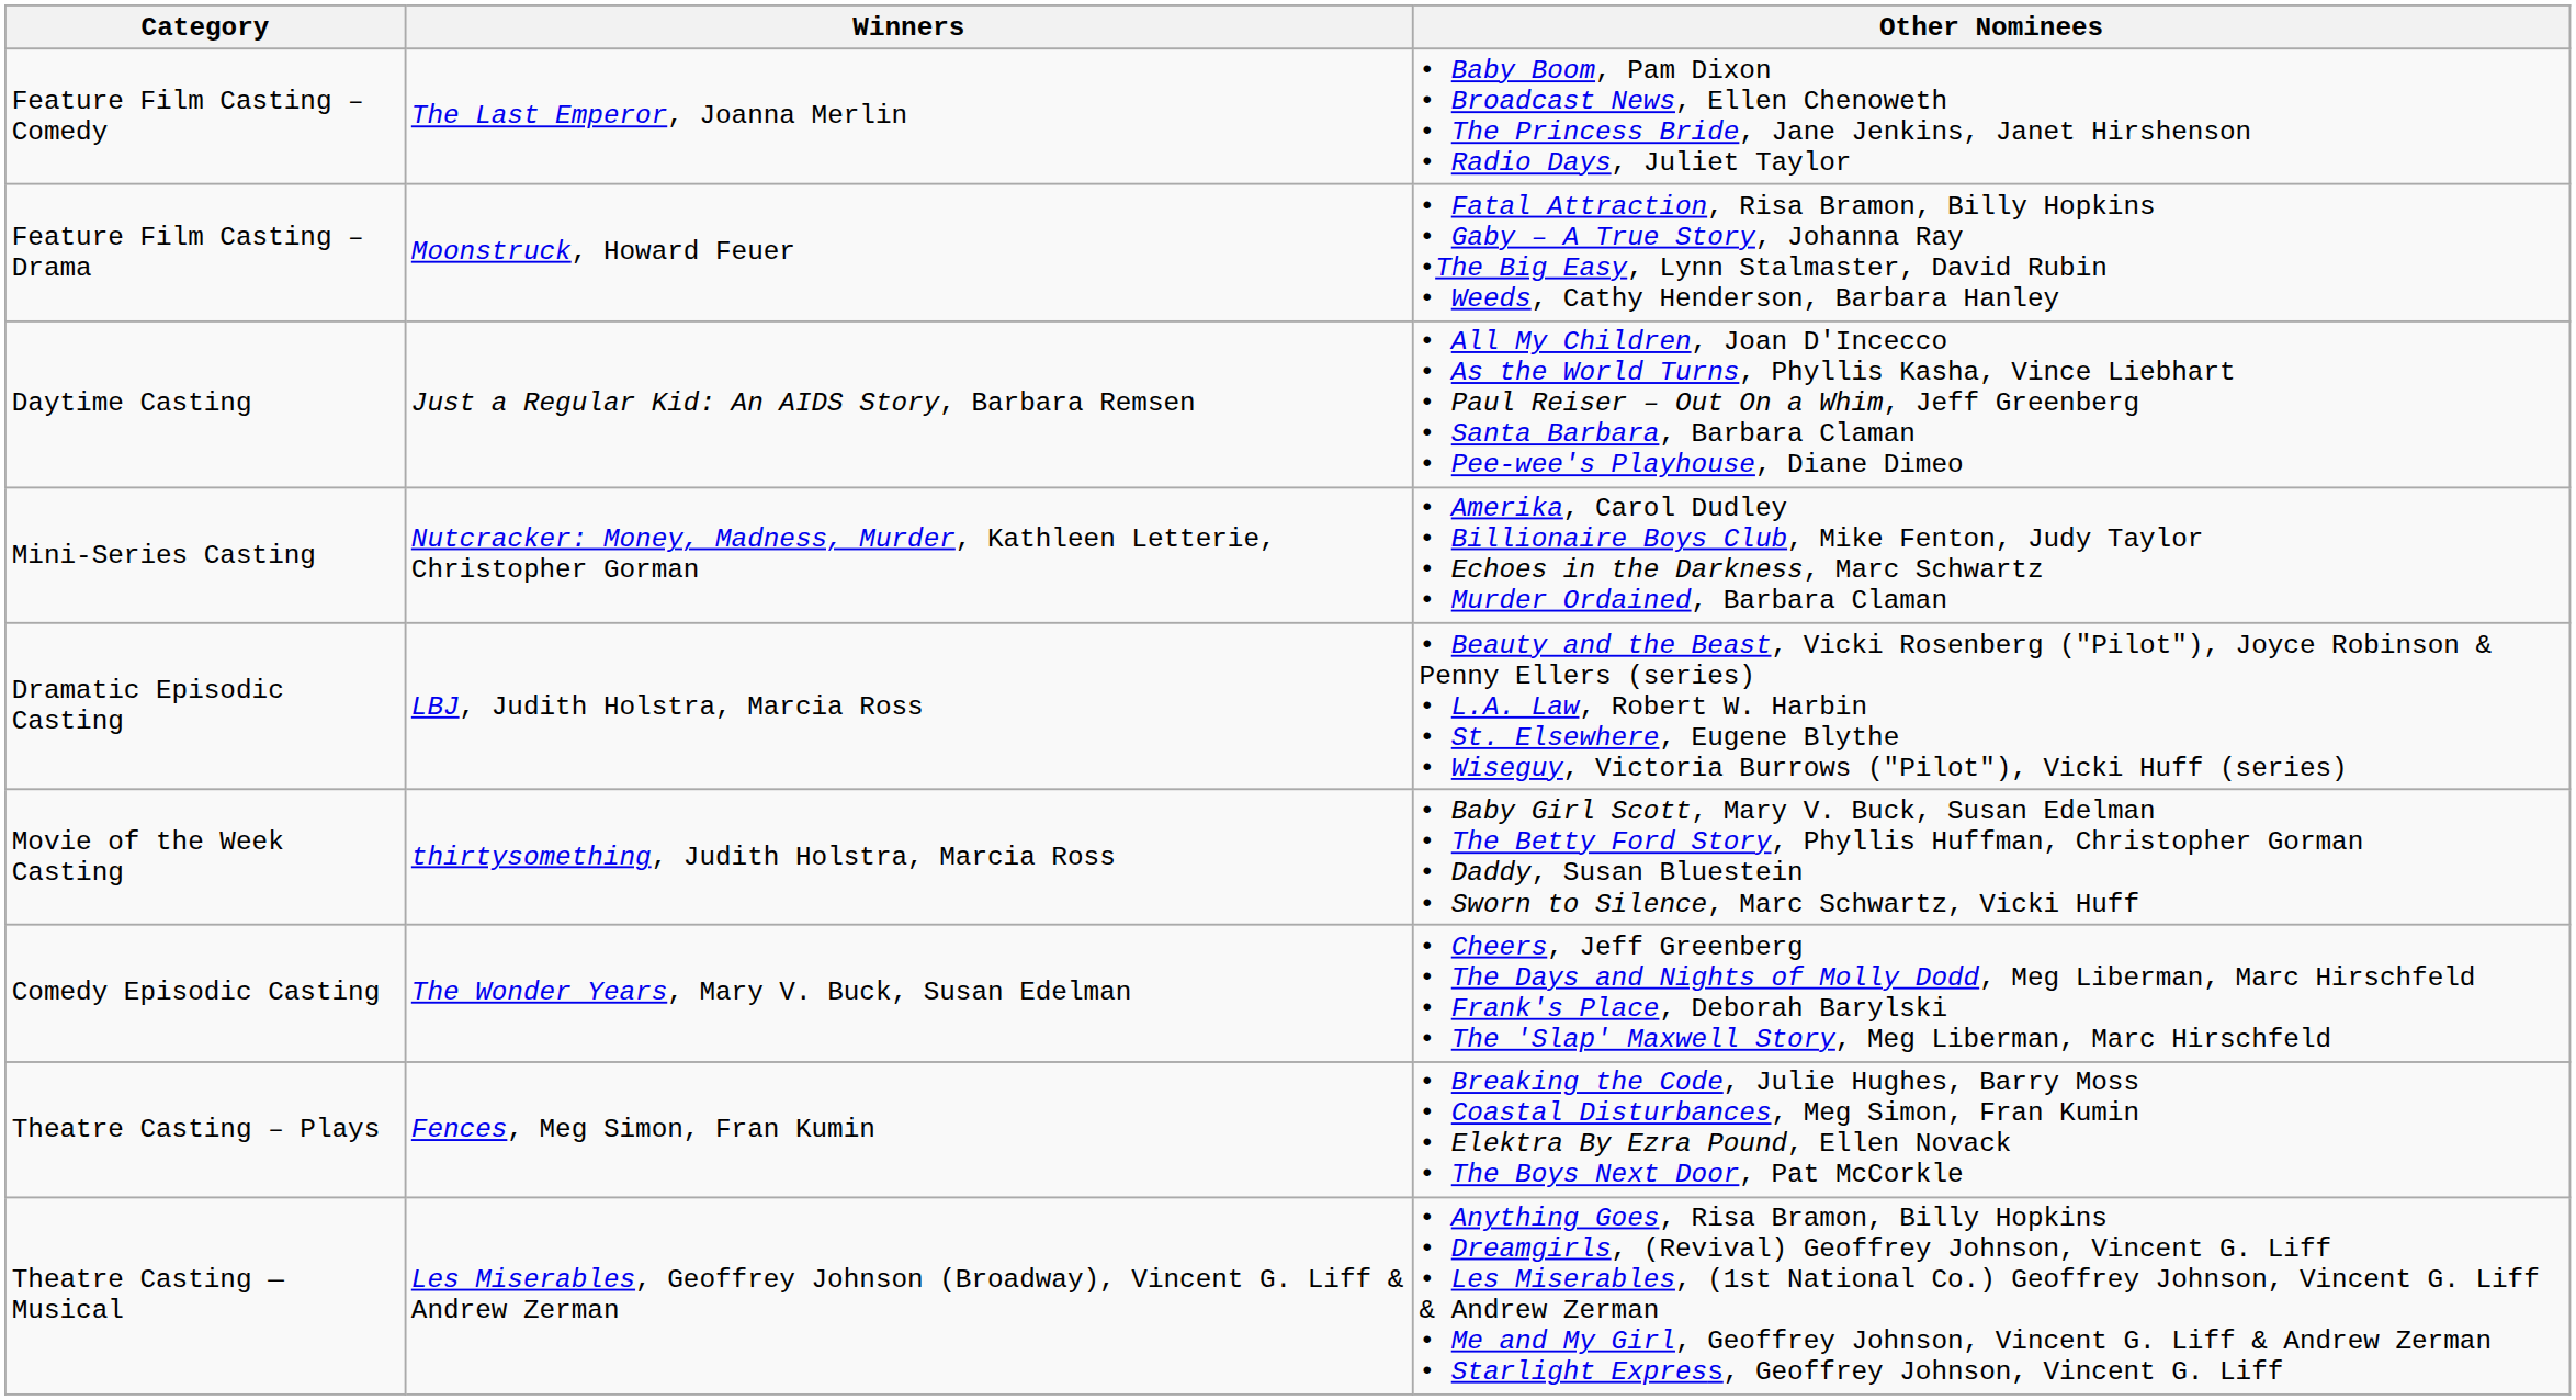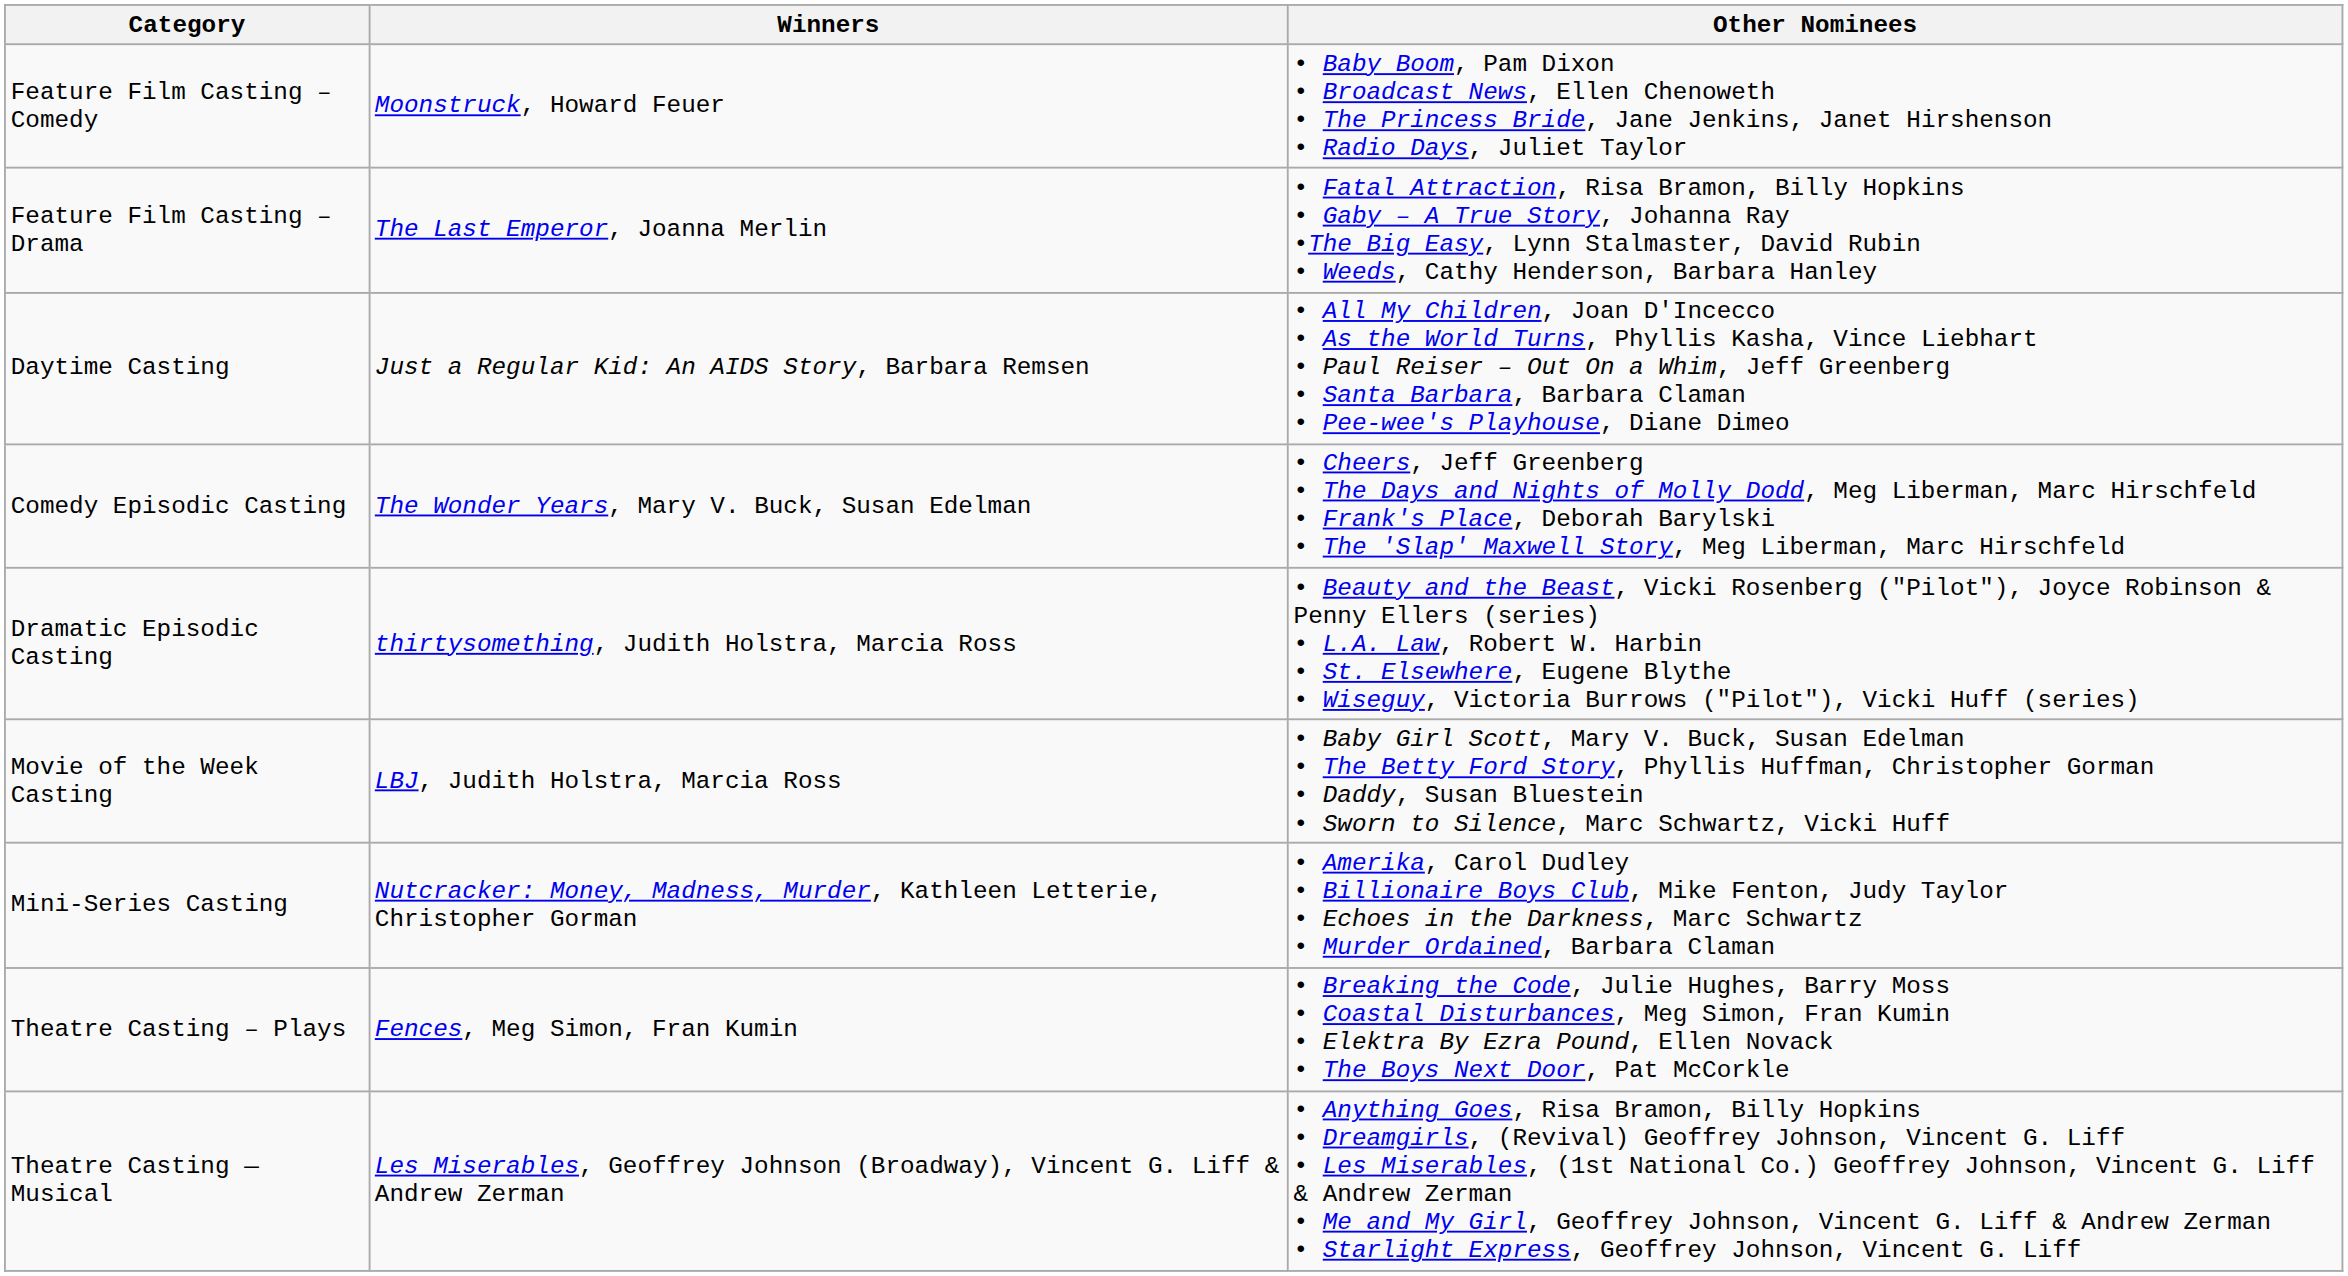Feature Film Casting – Comedy | Winners: The Last Emperor, Joanna Merlin -> Moonstruck, Howard Feuer
Feature Film Casting – Drama | Winners: Moonstruck, Howard Feuer -> The Last Emperor, Joanna Merlin
rows swapped: Comedy Episodic Casting <-> Mini-Series Casting
Dramatic Episodic Casting | Winners: LBJ, Judith Holstra, Marcia Ross -> thirtysomething, Judith Holstra, Marcia Ross
Movie of the Week Casting | Winners: thirtysomething, Judith Holstra, Marcia Ross -> LBJ, Judith Holstra, Marcia Ross
